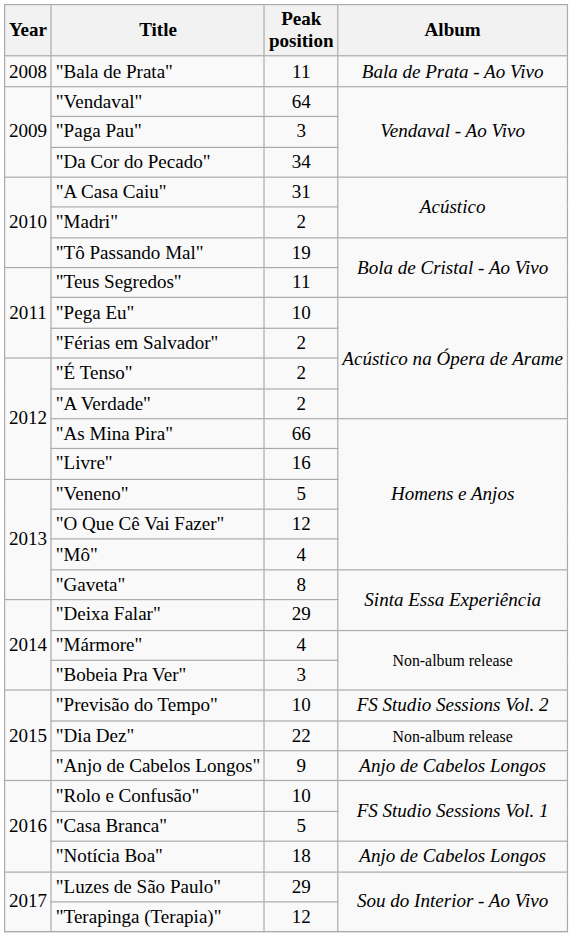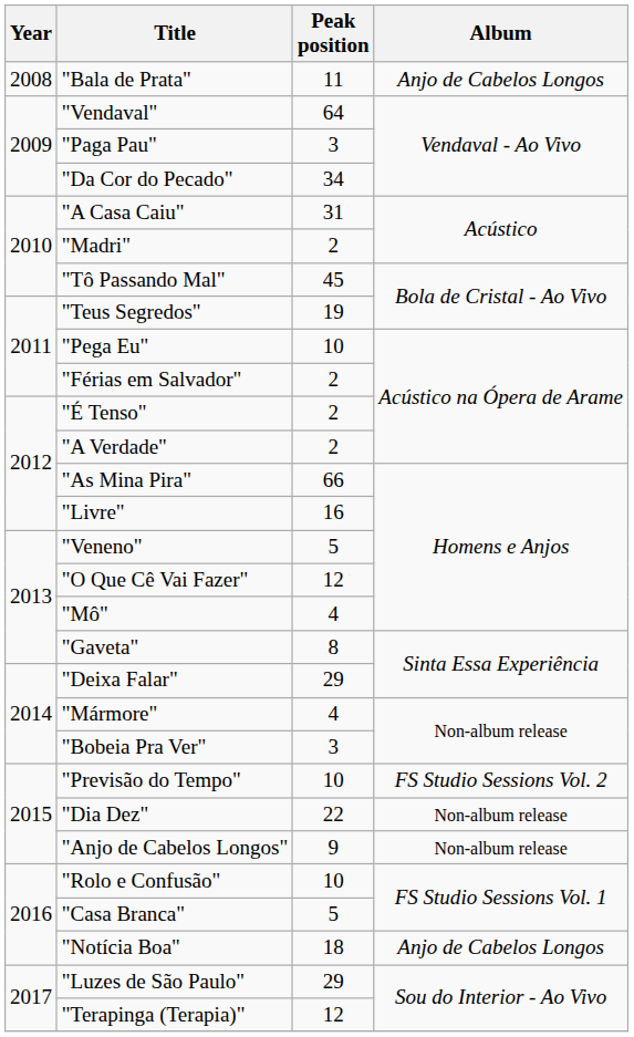"Bala de Prata" | Album: Bala de Prata - Ao Vivo -> Anjo de Cabelos Longos
"Tô Passando Mal" | Peak position: 19 -> 45
"Teus Segredos" | Peak position: 11 -> 19
"Anjo de Cabelos Longos" | Album: Anjo de Cabelos Longos -> Non-album release
